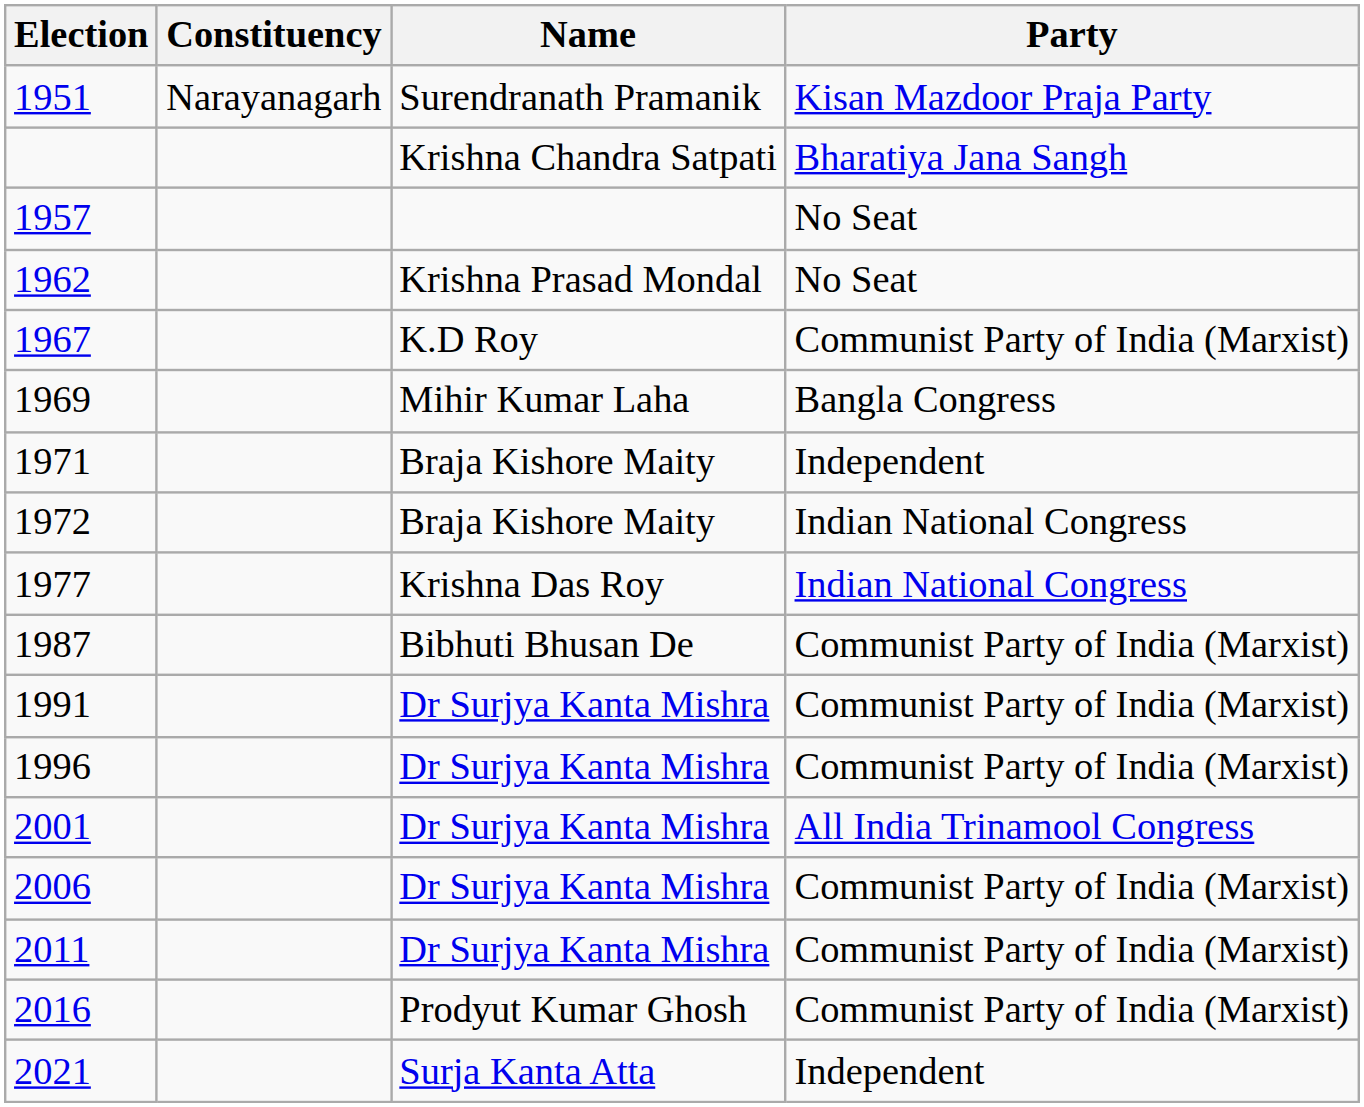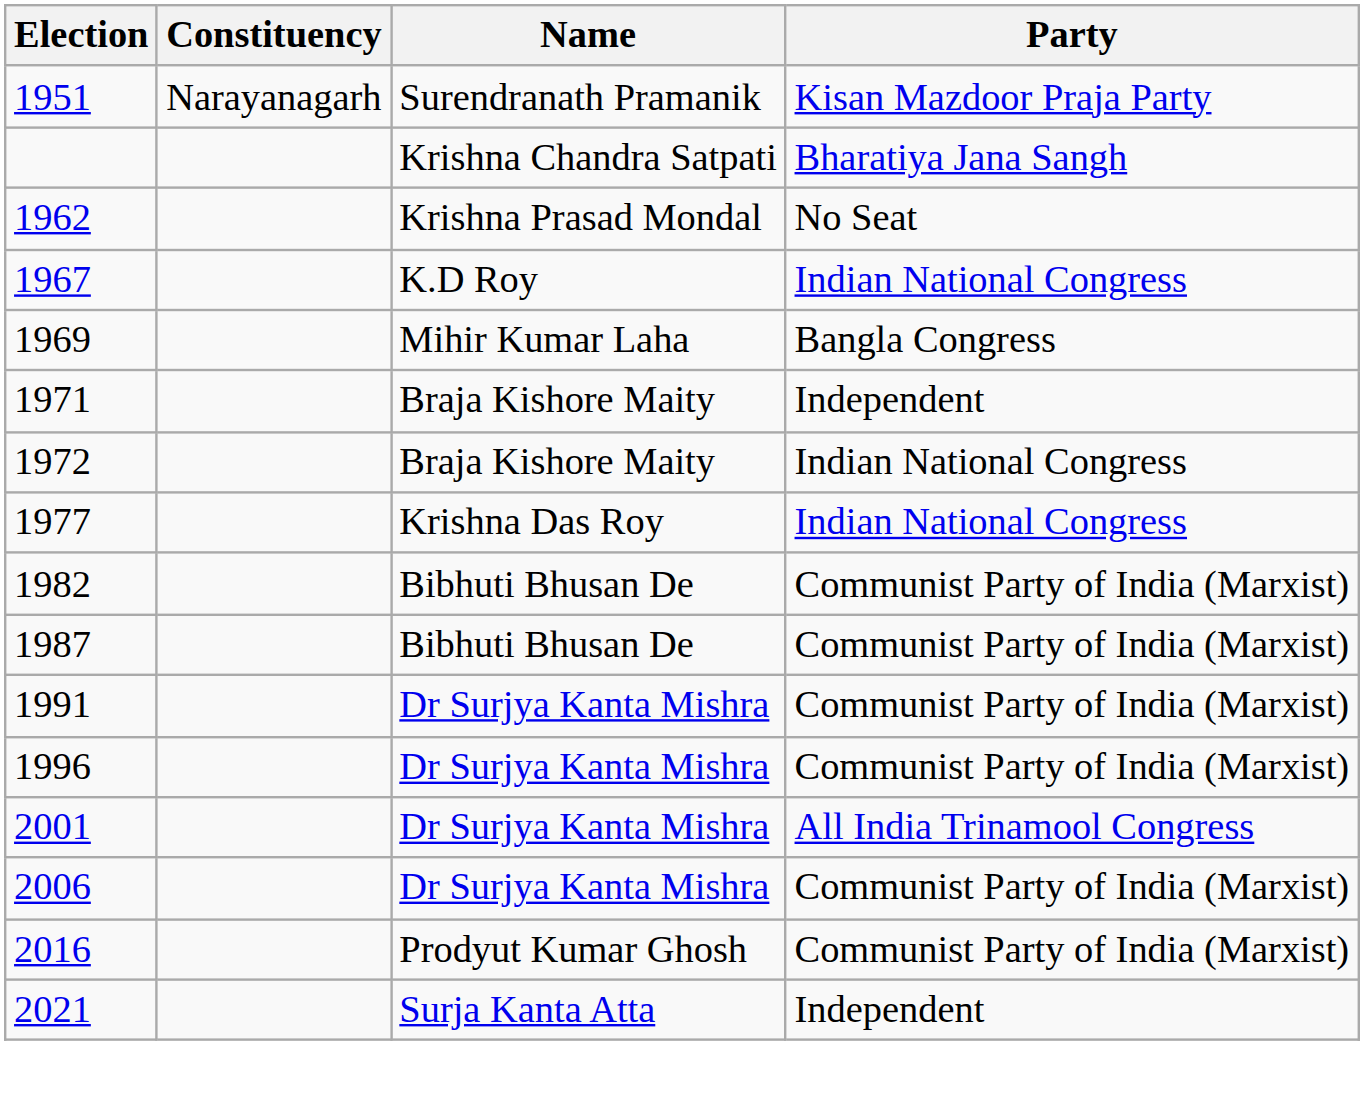- row: 1957 | No Seat
1967 | Party: Communist Party of India (Marxist) -> Indian National Congress
+ row: 1982 | Bibhuti Bhusan De | Communist Party of India (Marxist)
- row: 2011 | Dr Surjya Kanta Mishra | Communist Party of India (Marxist)
